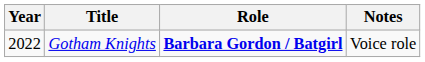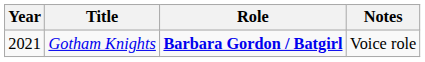Gotham Knights | Year: 2022 -> 2021
